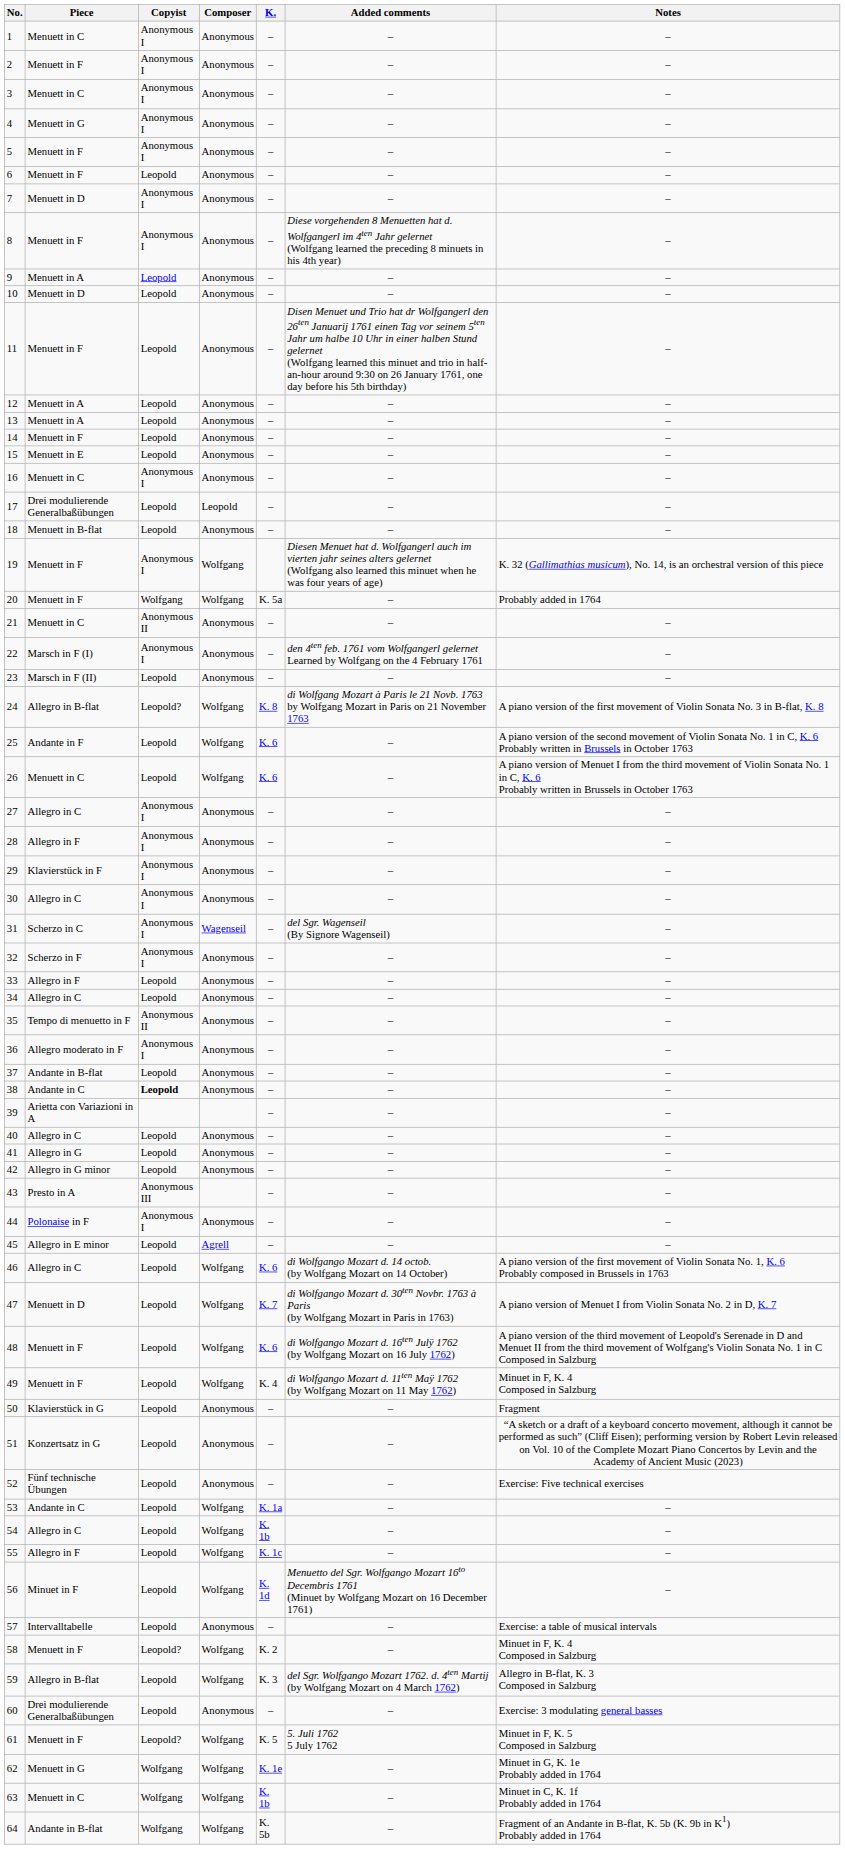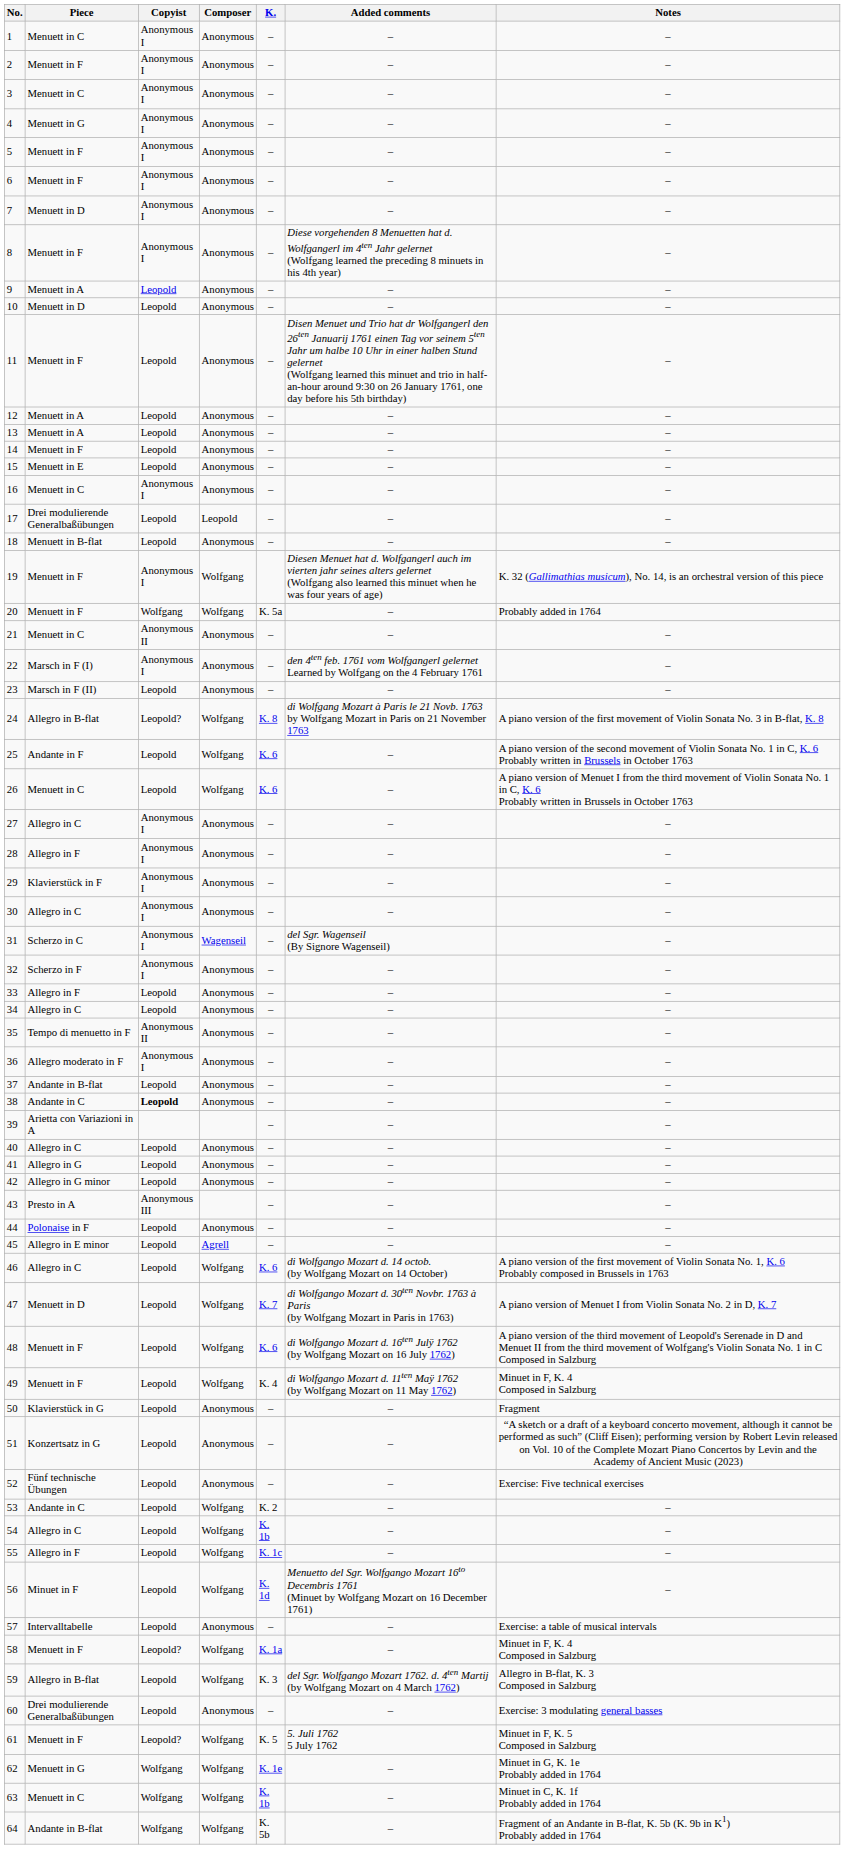6 | Copyist: Leopold -> Anonymous I
44 | Copyist: Anonymous I -> Leopold
53 | K.: K. 1a -> K. 2
58 | K.: K. 2 -> K. 1a
